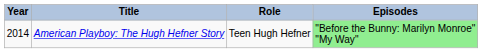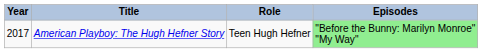American Playboy: The Hugh Hefner Story | Year: 2014 -> 2017
